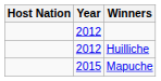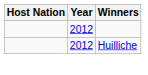- row: 2015 | Mapuche
